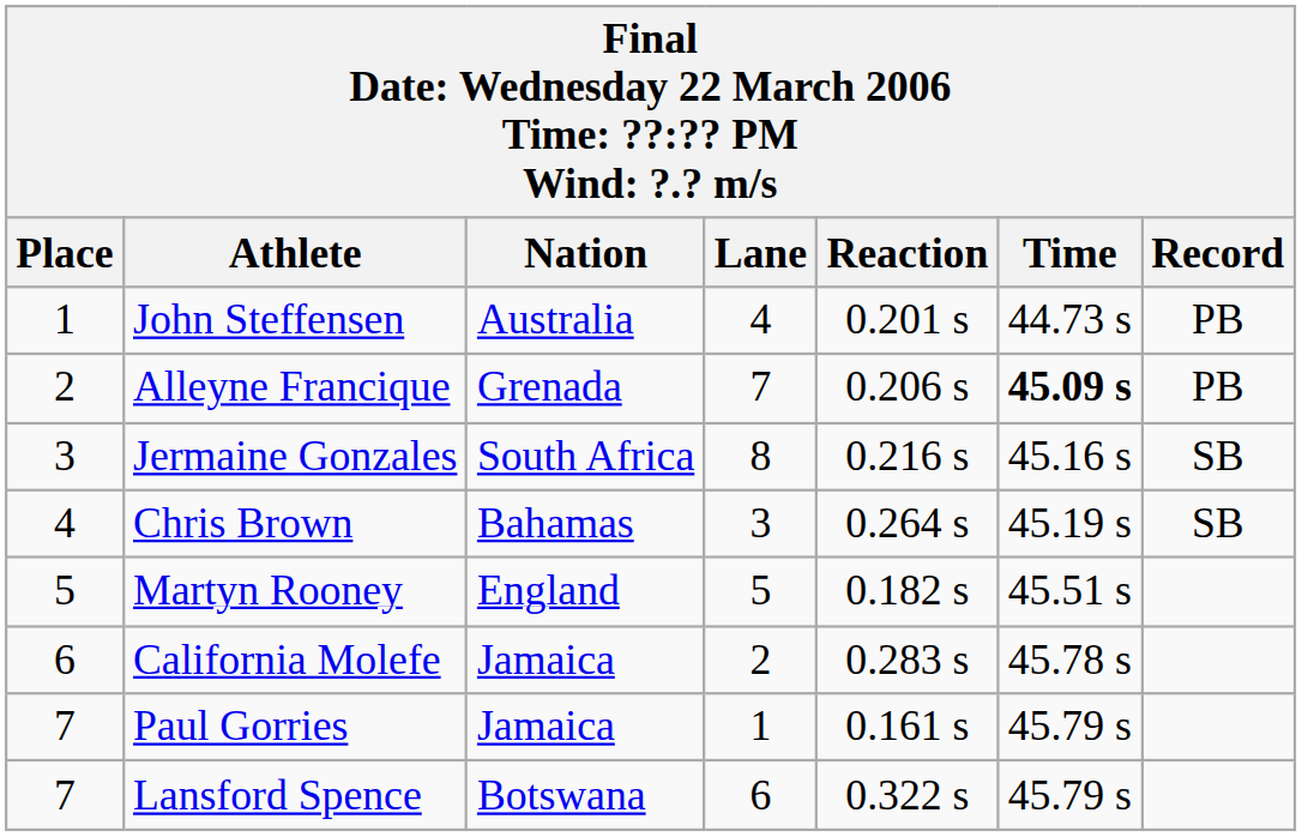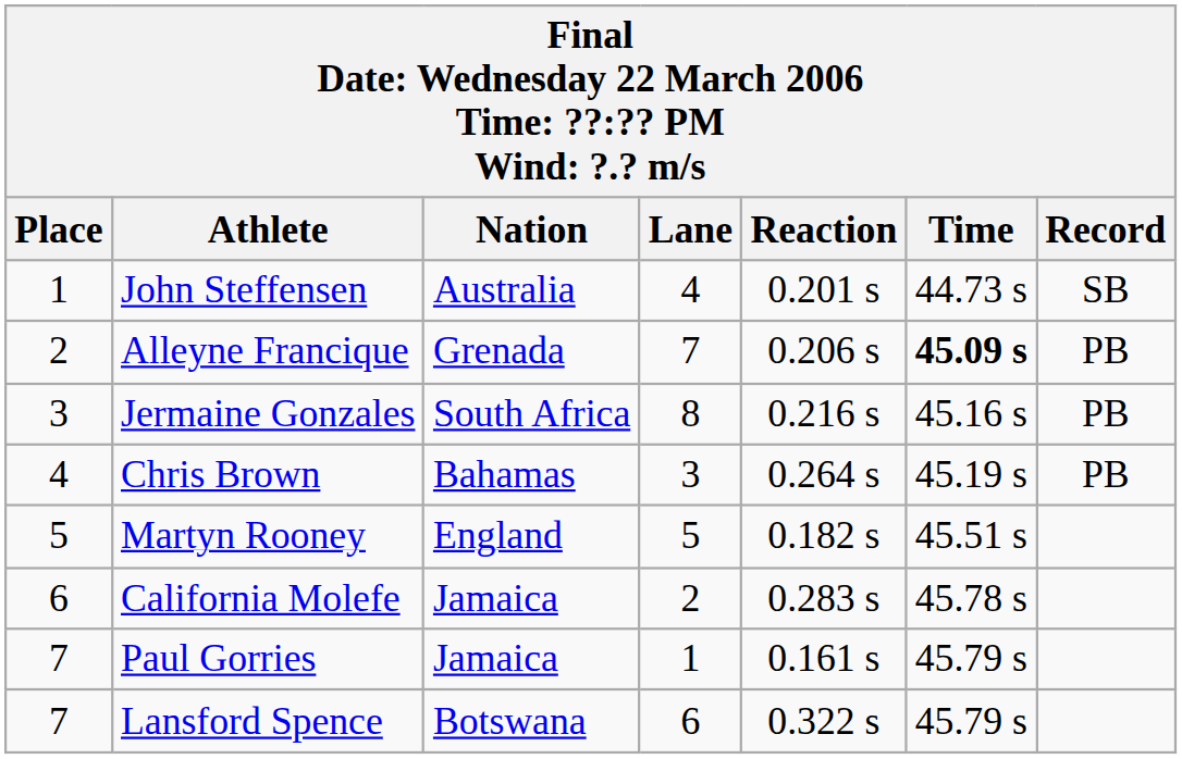John Steffensen | Record: PB -> SB
Jermaine Gonzales | Record: SB -> PB
Chris Brown | Record: SB -> PB
